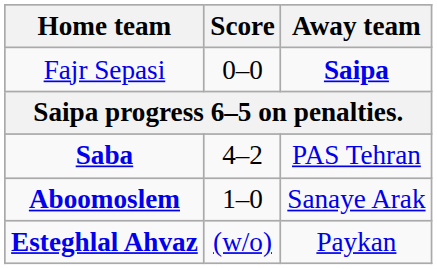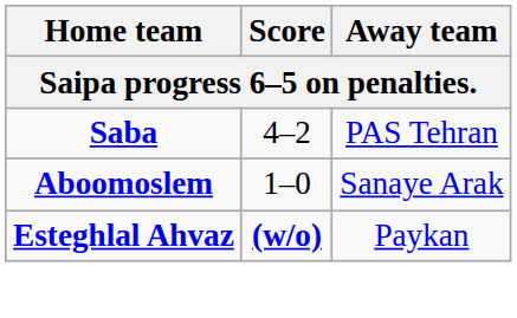- row: Fajr Sepasi | 0–0 | Saipa
Esteghlal Ahvaz | Score: normal -> bold
